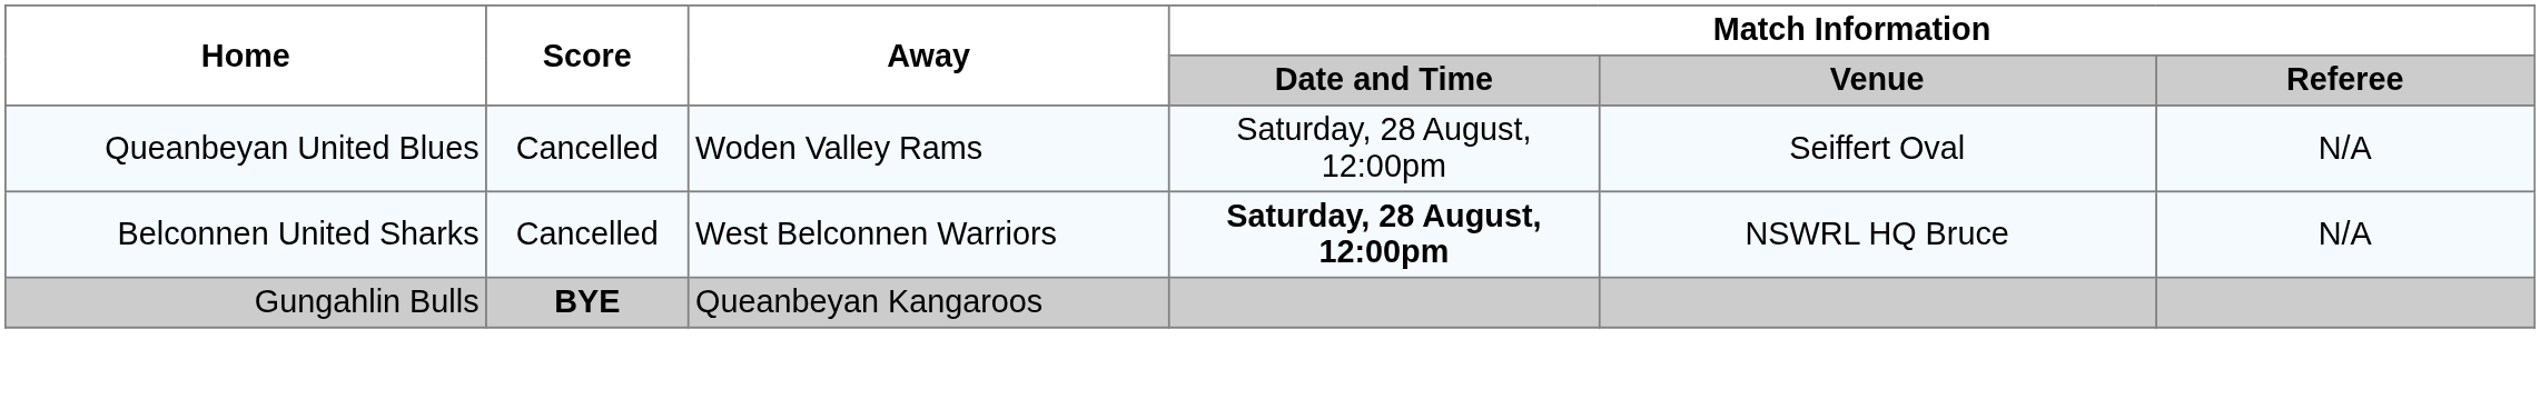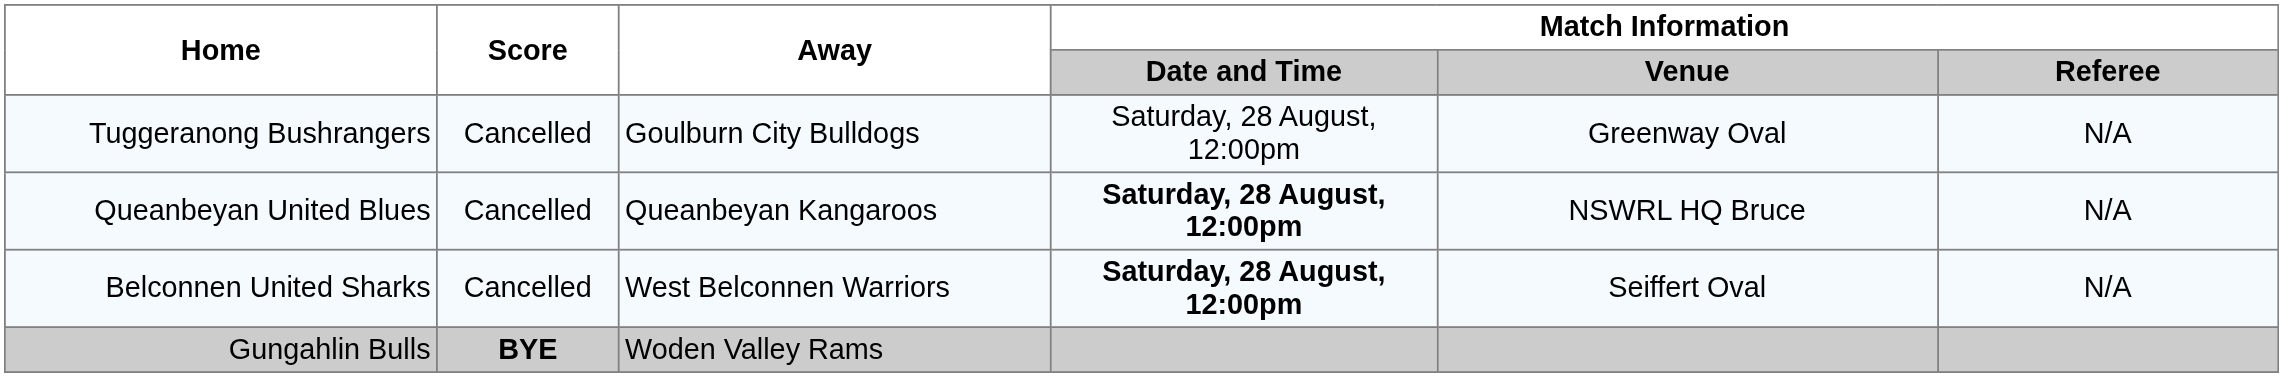+ row: Tuggeranong Bushrangers | Cancelled | Goulburn City Bulldogs | Saturday, 28 August, 12:00pm | Greenway Oval | N/A
Queanbeyan United Blues | Away: Woden Valley Rams -> Queanbeyan Kangaroos
Queanbeyan United Blues | Match Information / Date and Time: normal -> bold
Queanbeyan United Blues | Match Information / Venue: Seiffert Oval -> NSWRL HQ Bruce
Belconnen United Sharks | Match Information / Venue: NSWRL HQ Bruce -> Seiffert Oval
Gungahlin Bulls | Away: Queanbeyan Kangaroos -> Woden Valley Rams
